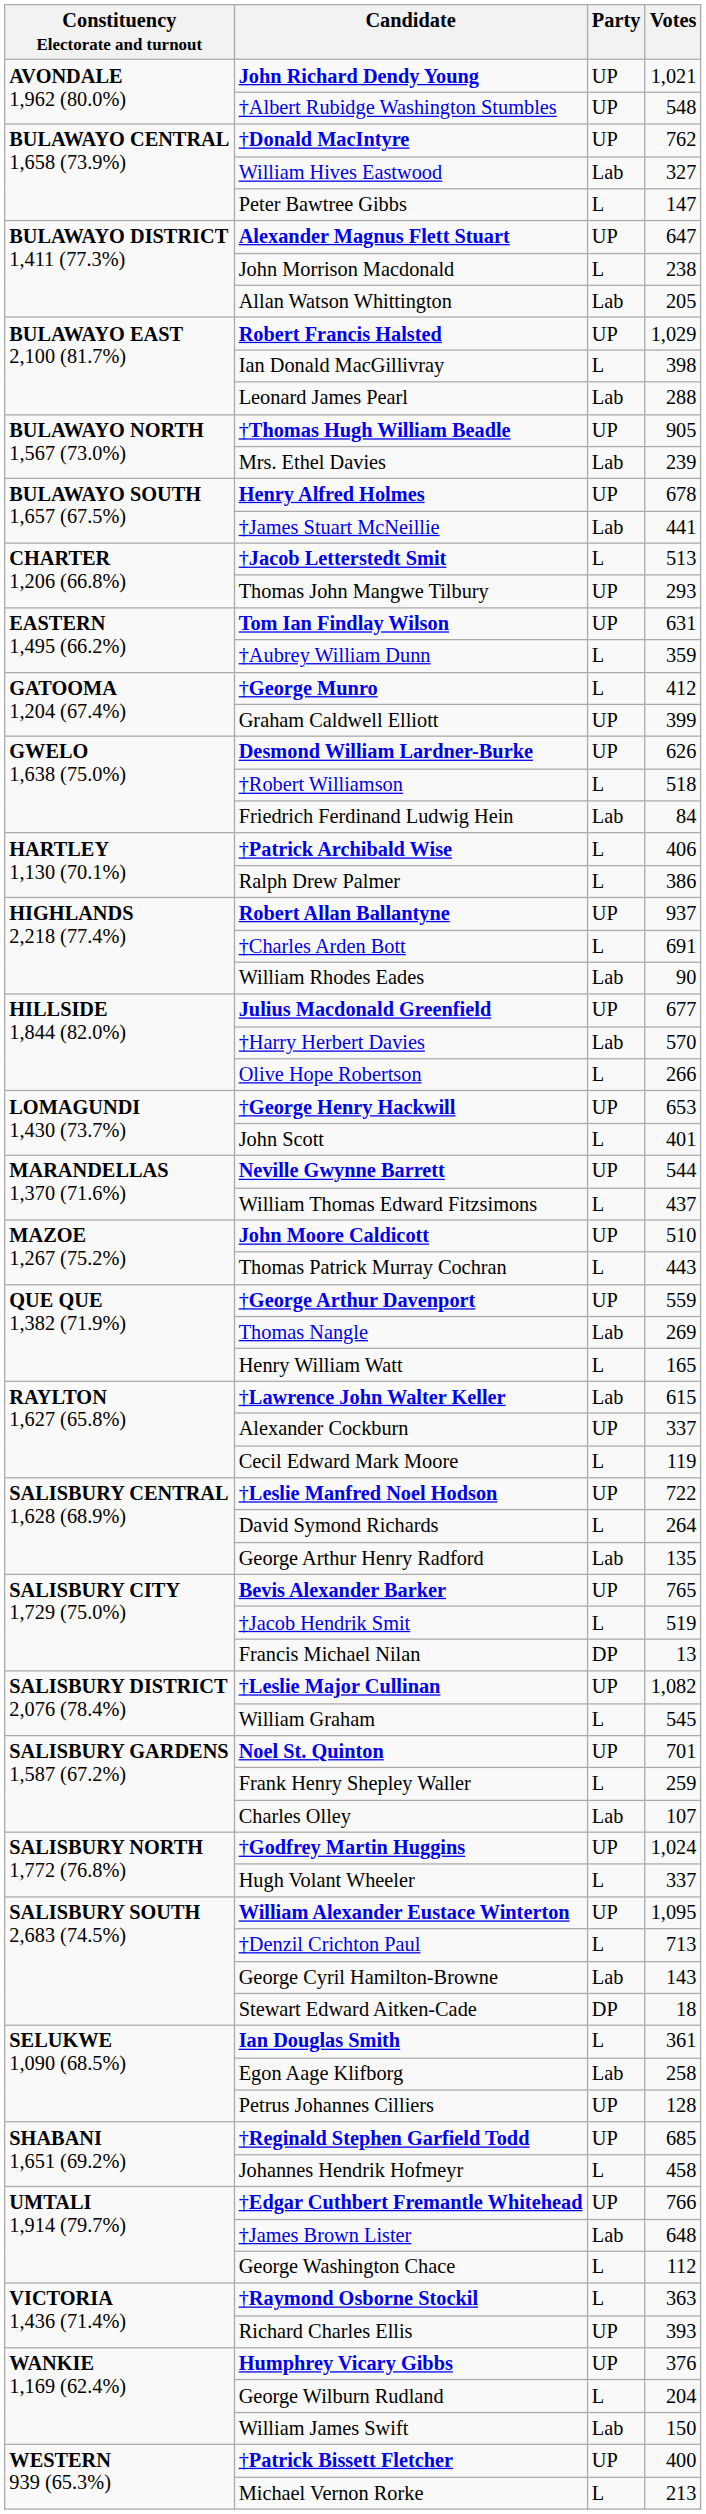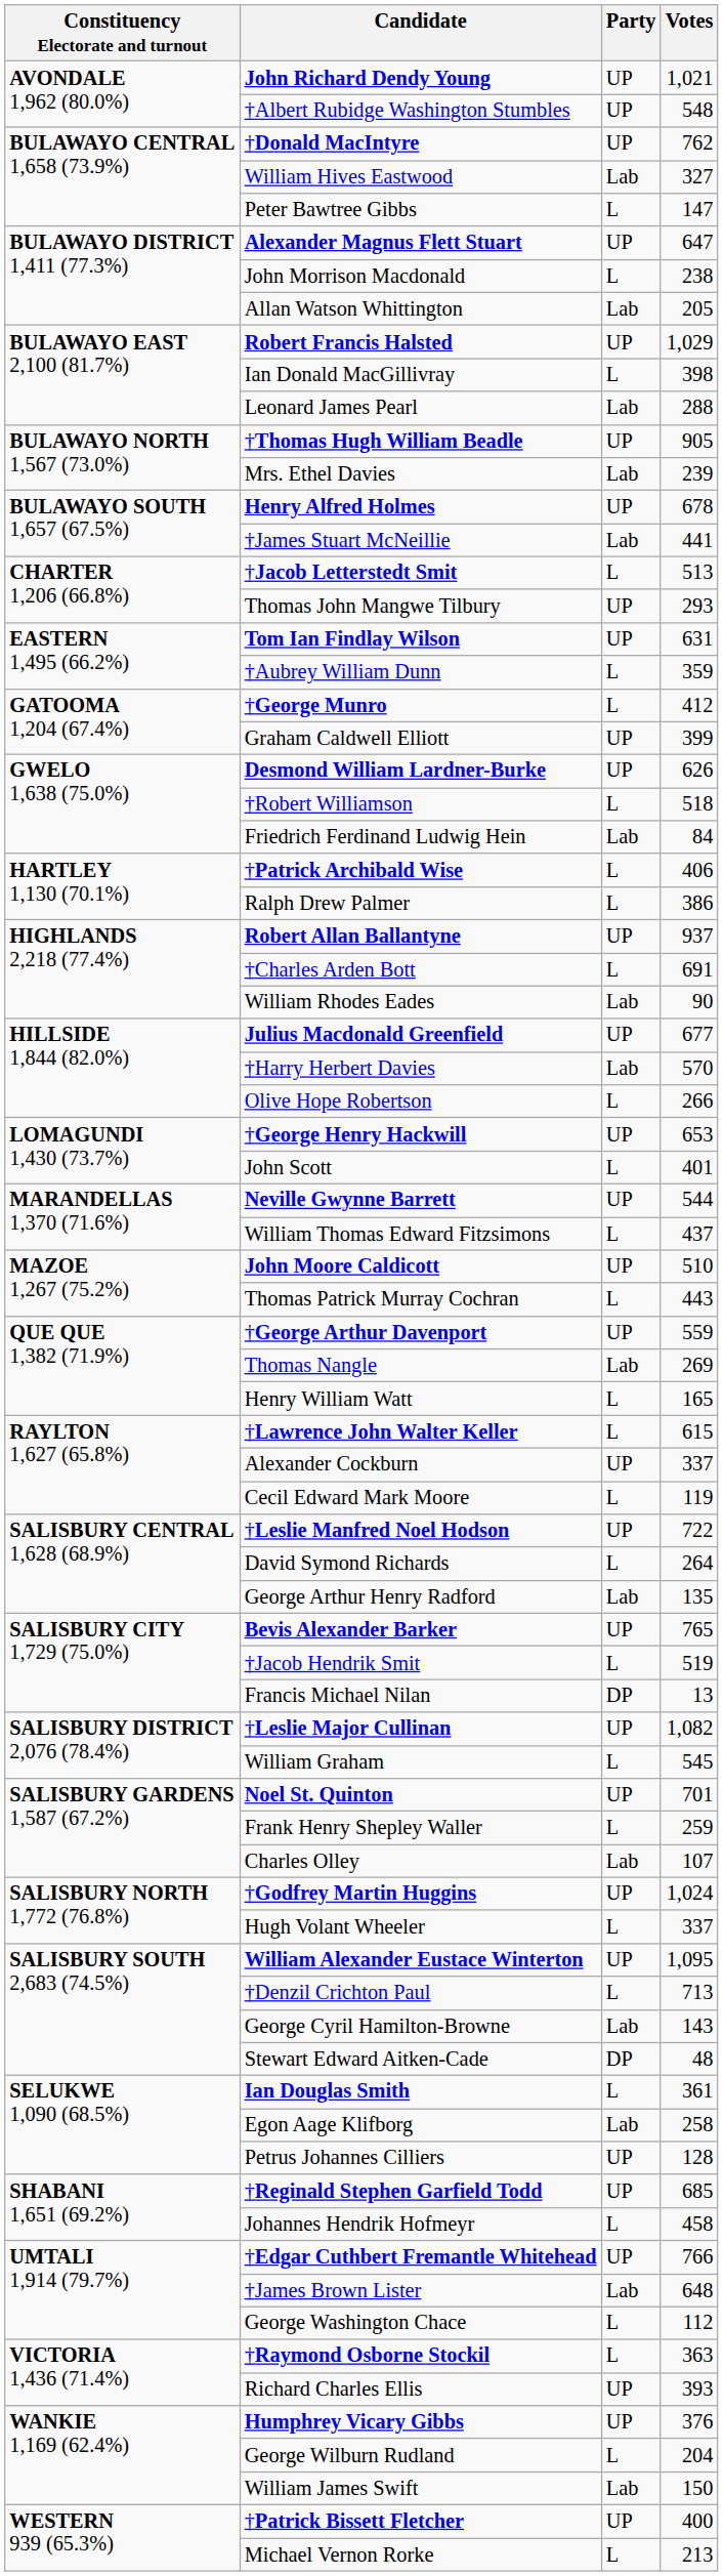†Lawrence John Walter Keller | Party: Lab -> L
Stewart Edward Aitken-Cade | Votes: 18 -> 48
